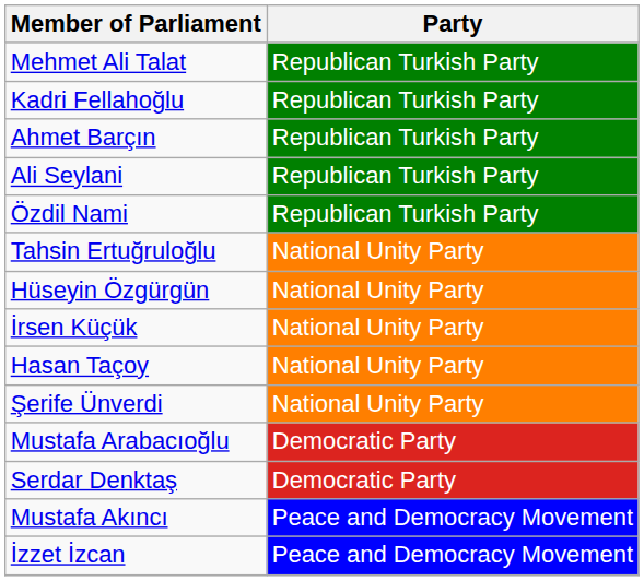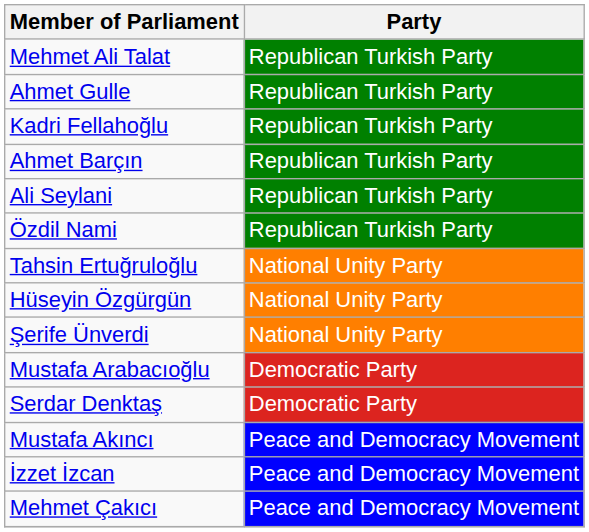+ row: Ahmet Gulle | Republican Turkish Party
- row: İrsen Küçük | National Unity Party
- row: Hasan Taçoy | National Unity Party
+ row: Mehmet Çakıcı | Peace and Democracy Movement
